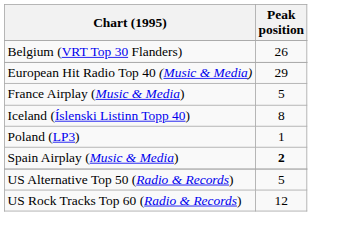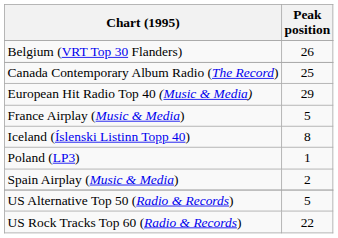+ row: Canada Contemporary Album Radio (The Record) | 25
Spain Airplay (Music & Media) | Peak position: bold -> normal
US Rock Tracks Top 60 (Radio & Records) | Peak position: 12 -> 22
